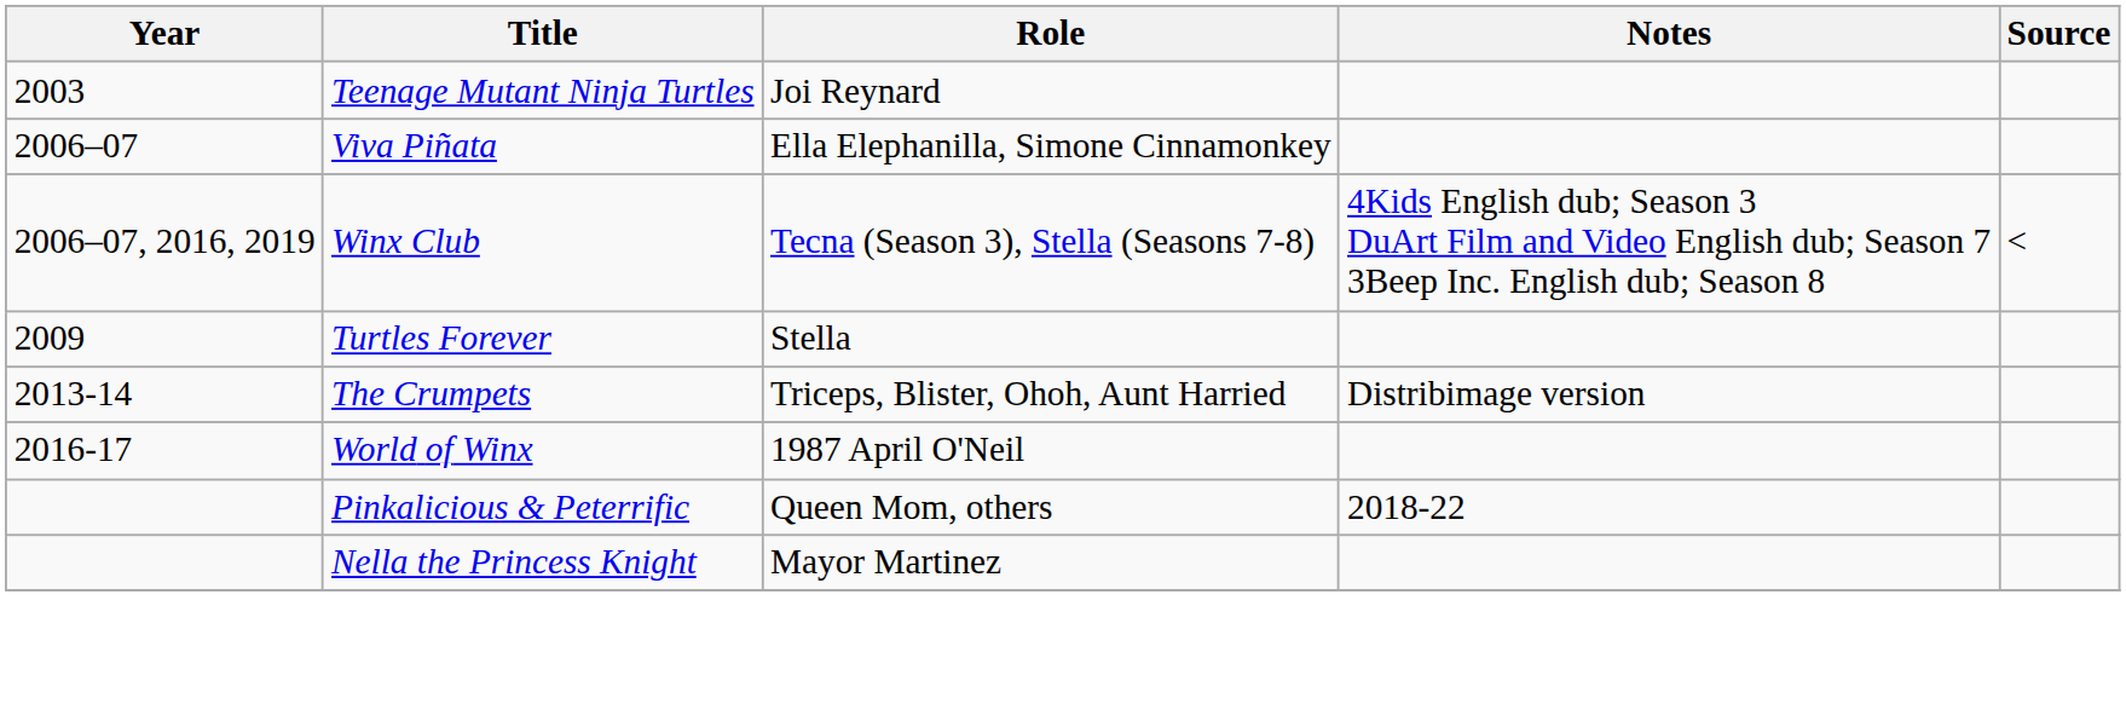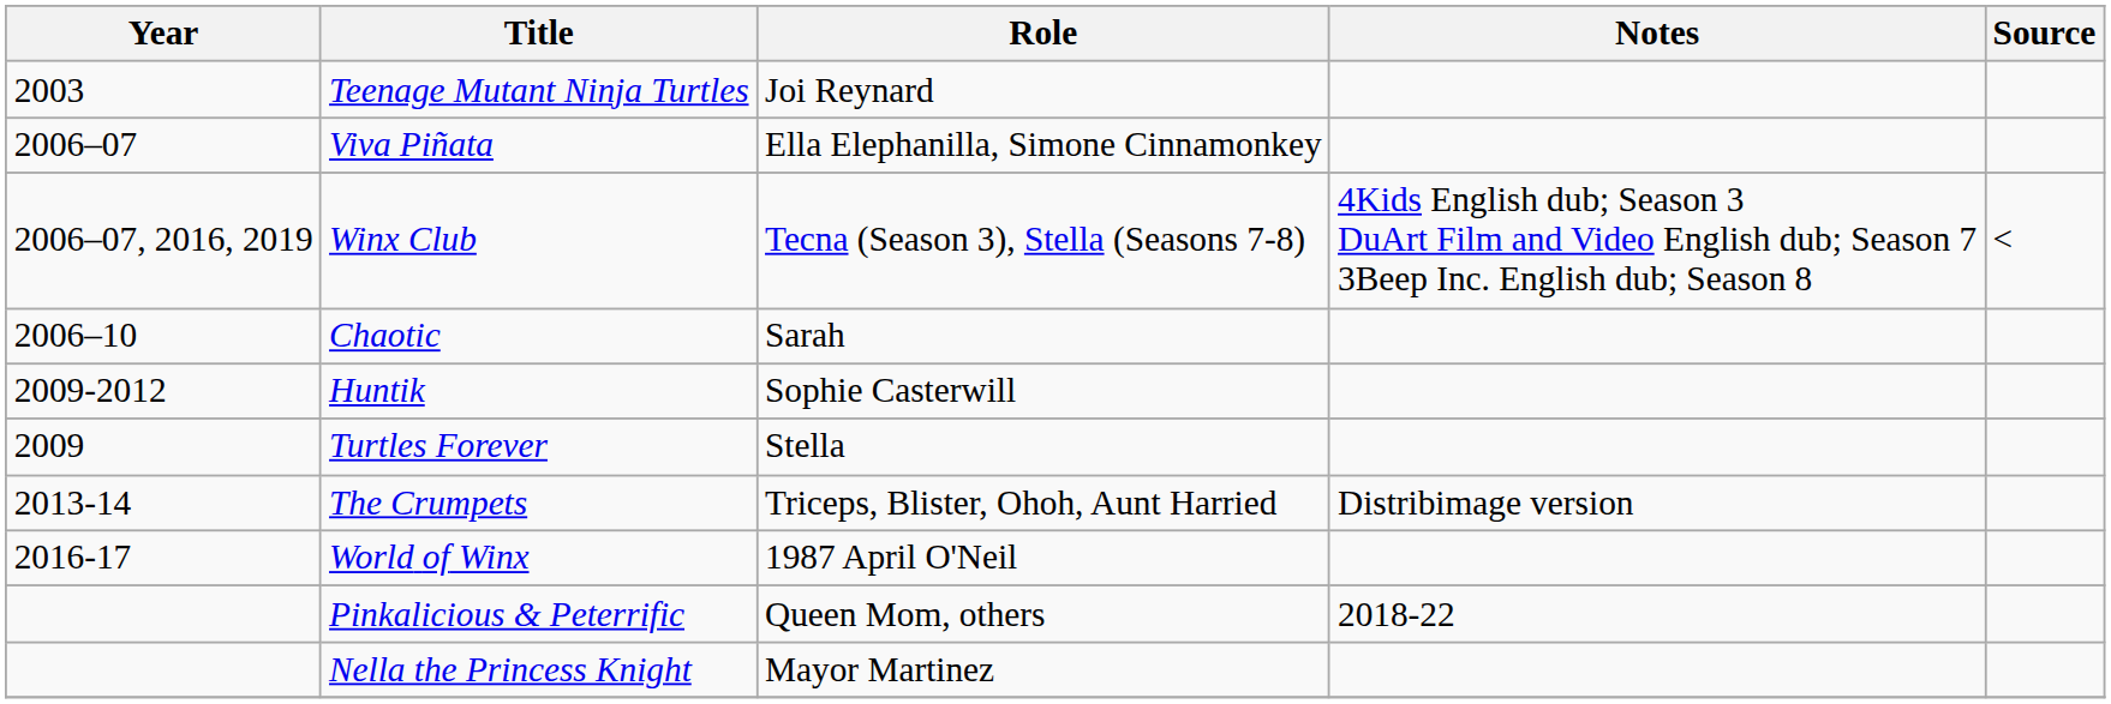+ row: 2006–10 | Chaotic | Sarah
+ row: 2009-2012 | Huntik | Sophie Casterwill
